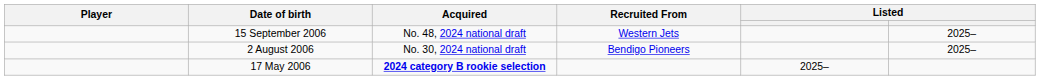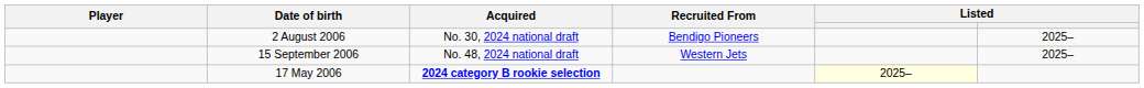rows swapped: 2 August 2006 <-> 15 September 2006
17 May 2006 | column 5: no background -> lightyellow background
